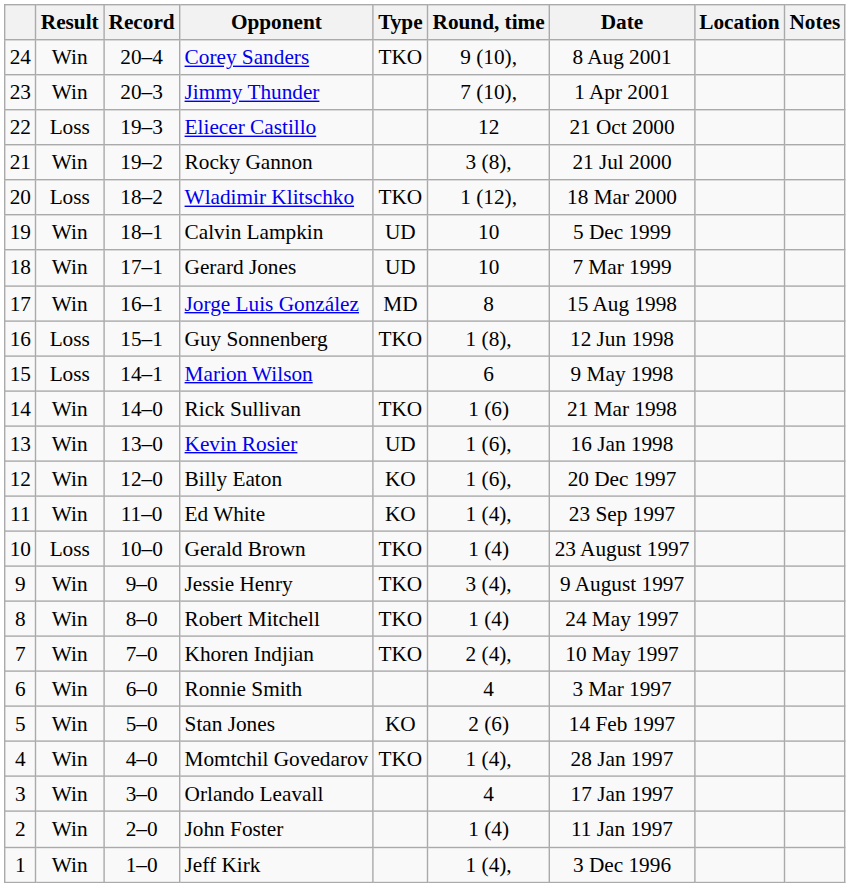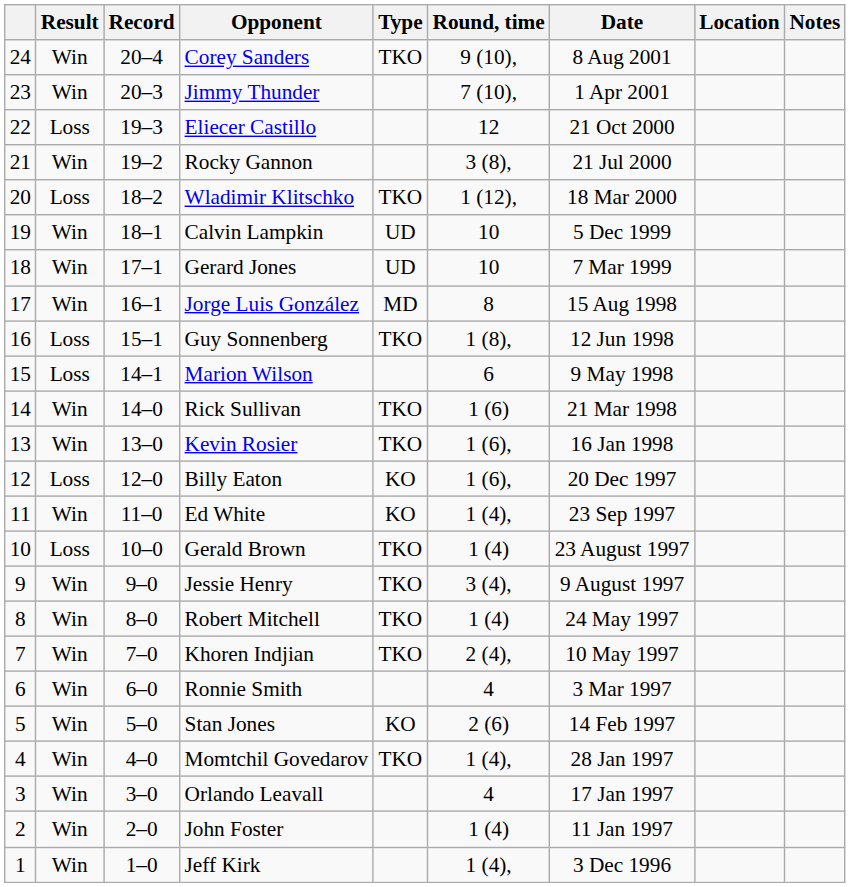Kevin Rosier | Type: UD -> TKO
Billy Eaton | Result: Win -> Loss
